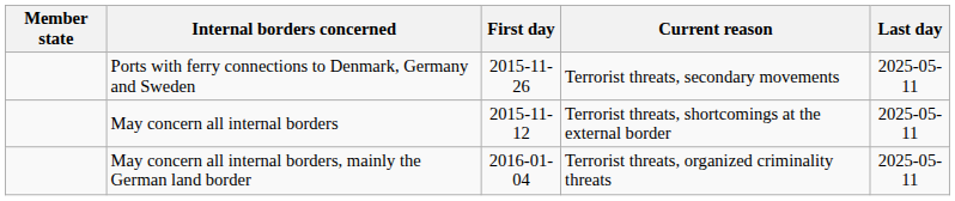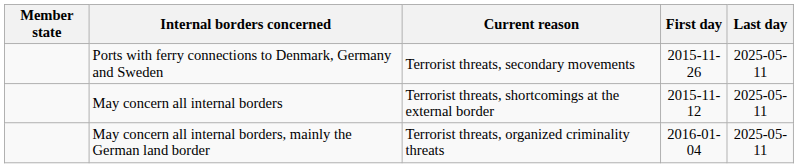columns swapped: Current reason <-> First day
